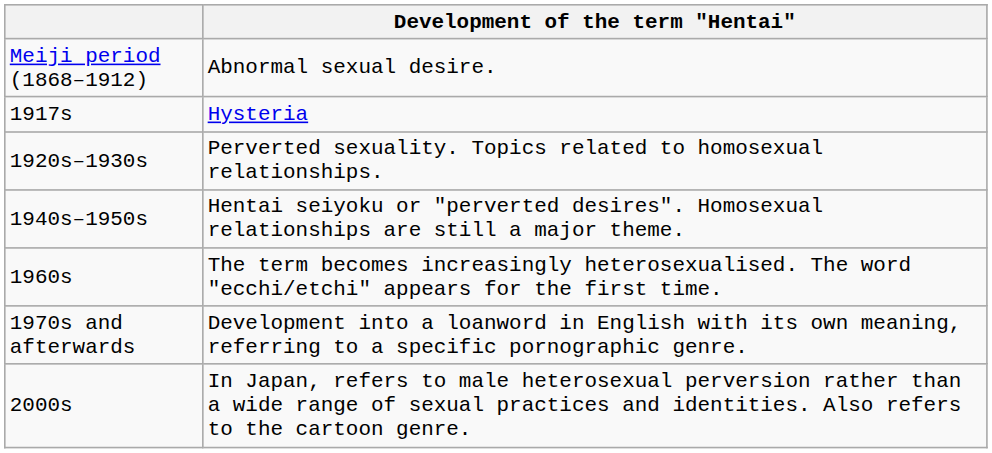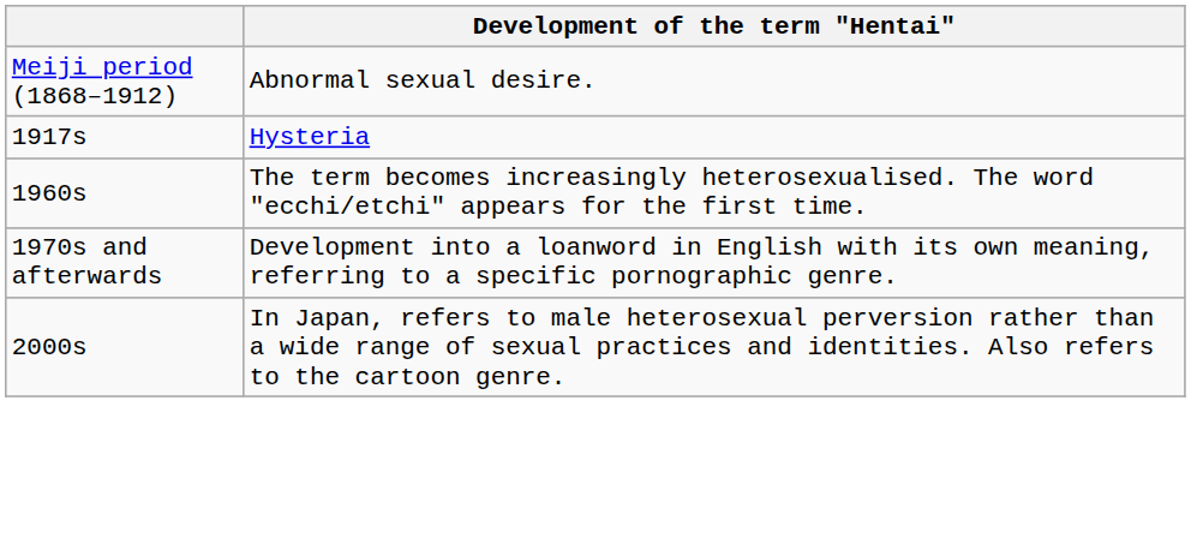- row: 1920s–1930s | Perverted sexuality. Topics related to homosexual relationships.
- row: 1940s–1950s | Hentai seiyoku or "perverted desires". Homosexual relationships are still a major theme.
